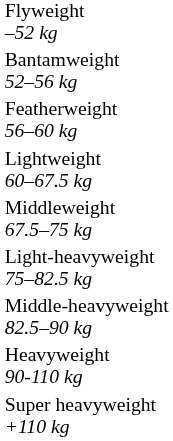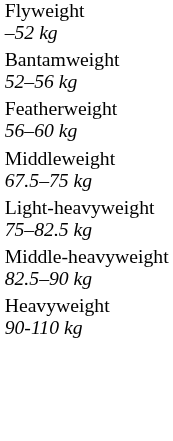- row: Lightweight 60–67.5 kg
- row: Super heavyweight +110 kg
